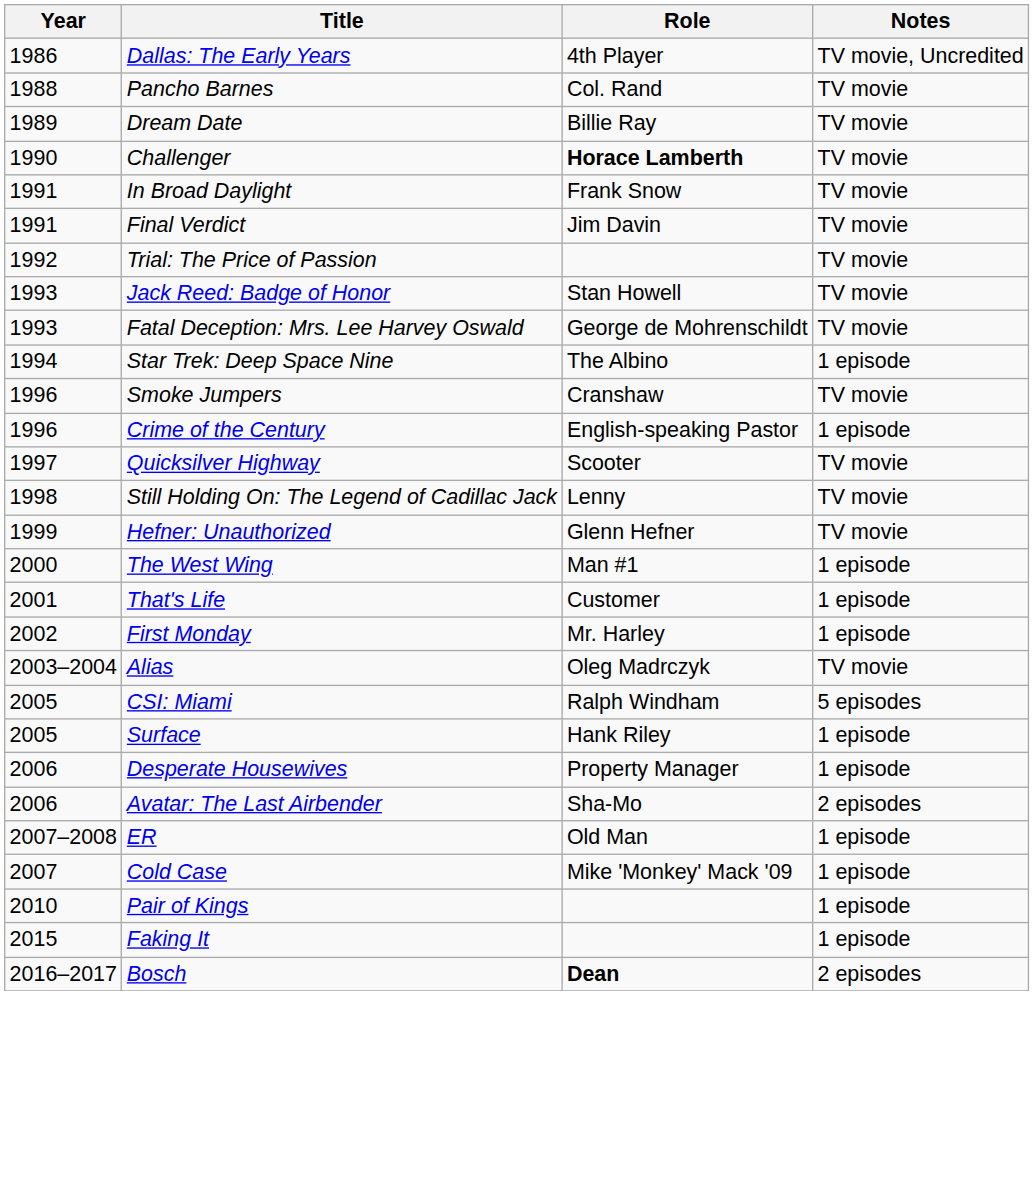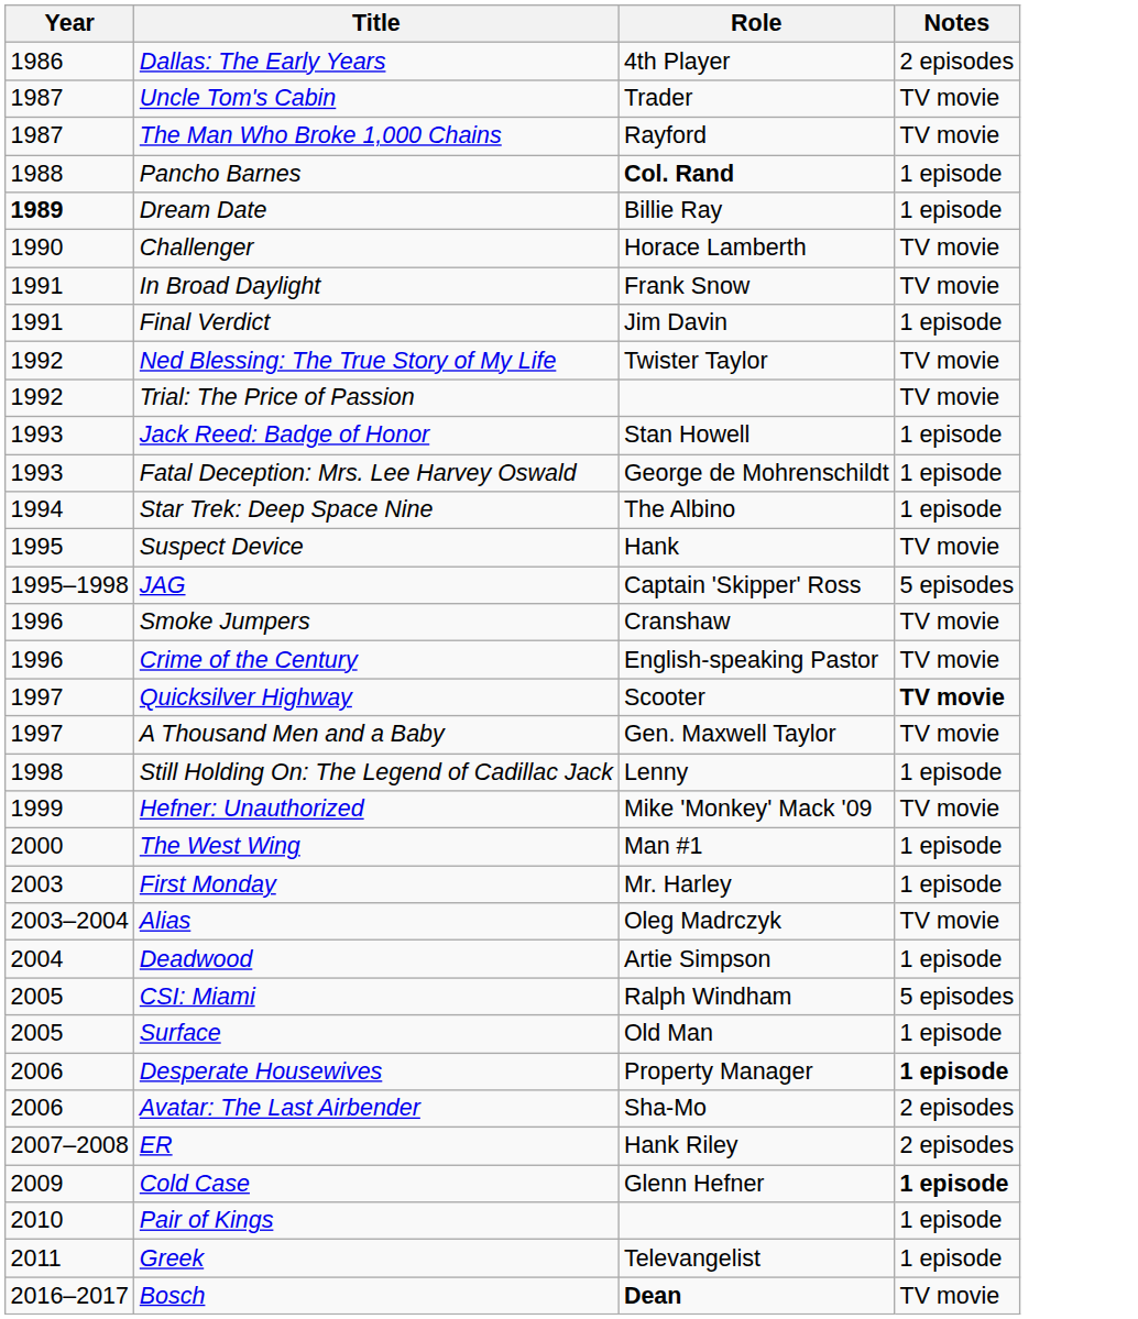Dallas: The Early Years | Notes: TV movie, Uncredited -> 2 episodes
+ row: 1987 | Uncle Tom's Cabin | Trader | TV movie
+ row: 1987 | The Man Who Broke 1,000 Chains | Rayford | TV movie
Pancho Barnes | Role: normal -> bold
Pancho Barnes | Notes: TV movie -> 1 episode
Dream Date | Year: normal -> bold
Dream Date | Notes: TV movie -> 1 episode
Challenger | Role: bold -> normal
Final Verdict | Notes: TV movie -> 1 episode
+ row: 1992 | Ned Blessing: The True Story of My Life | Twister Taylor | TV movie
Jack Reed: Badge of Honor | Notes: TV movie -> 1 episode
Fatal Deception: Mrs. Lee Harvey Oswald | Notes: TV movie -> 1 episode
+ row: 1995 | Suspect Device | Hank | TV movie
+ row: 1995–1998 | JAG | Captain 'Skipper' Ross | 5 episodes
Crime of the Century | Notes: 1 episode -> TV movie
Quicksilver Highway | Notes: normal -> bold
+ row: 1997 | A Thousand Men and a Baby | Gen. Maxwell Taylor | TV movie
Still Holding On: The Legend of Cadillac Jack | Notes: TV movie -> 1 episode
Hefner: Unauthorized | Role: Glenn Hefner -> Mike 'Monkey' Mack '09
- row: 2001 | That's Life | Customer | 1 episode
First Monday | Year: 2002 -> 2003
+ row: 2004 | Deadwood | Artie Simpson | 1 episode
Surface | Role: Hank Riley -> Old Man
Desperate Housewives | Notes: normal -> bold
ER | Role: Old Man -> Hank Riley
ER | Notes: 1 episode -> 2 episodes
Cold Case | Year: 2007 -> 2009
Cold Case | Role: Mike 'Monkey' Mack '09 -> Glenn Hefner
Cold Case | Notes: normal -> bold
+ row: 2011 | Greek | Televangelist | 1 episode
- row: 2015 | Faking It | 1 episode
Bosch | Notes: 2 episodes -> TV movie
